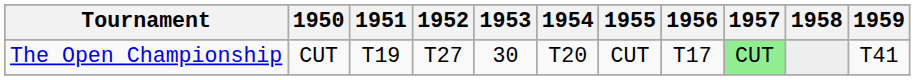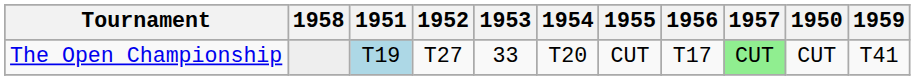columns swapped: 1950 <-> 1958
The Open Championship | 1951: no background -> lightblue background
The Open Championship | 1953: 30 -> 33
